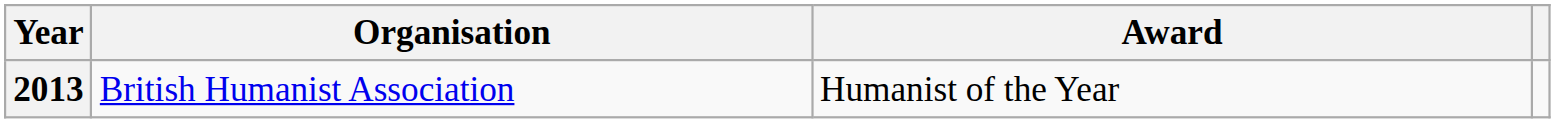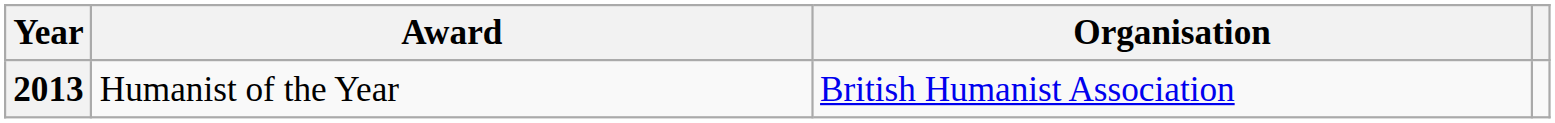columns swapped: Organisation <-> Award
